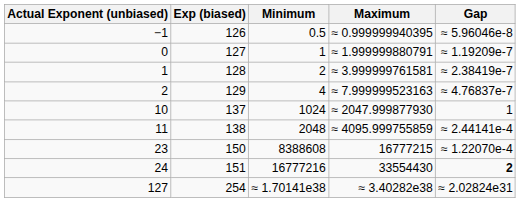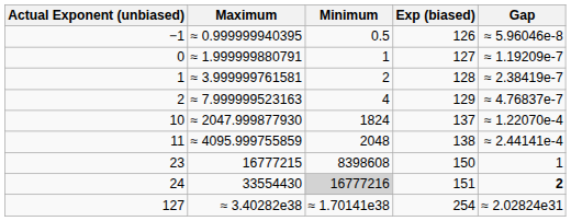columns swapped: Exp (biased) <-> Maximum
10 | Minimum: 1024 -> 1824
10 | Gap: 1 -> ≈ 1.22070e-4
23 | Minimum: 8388608 -> 8398608
23 | Gap: ≈ 1.22070e-4 -> 1
24 | Minimum: no background -> lightgrey background
